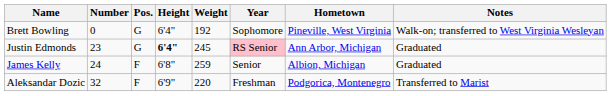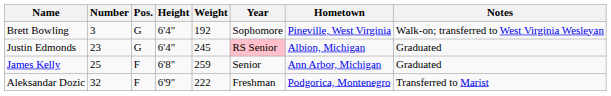Brett Bowling | Number: 0 -> 3
Justin Edmonds | Height: bold -> normal
Justin Edmonds | Hometown: Ann Arbor, Michigan -> Albion, Michigan
James Kelly | Number: 24 -> 25
James Kelly | Hometown: Albion, Michigan -> Ann Arbor, Michigan
Aleksandar Dozic | Weight: 220 -> 222
